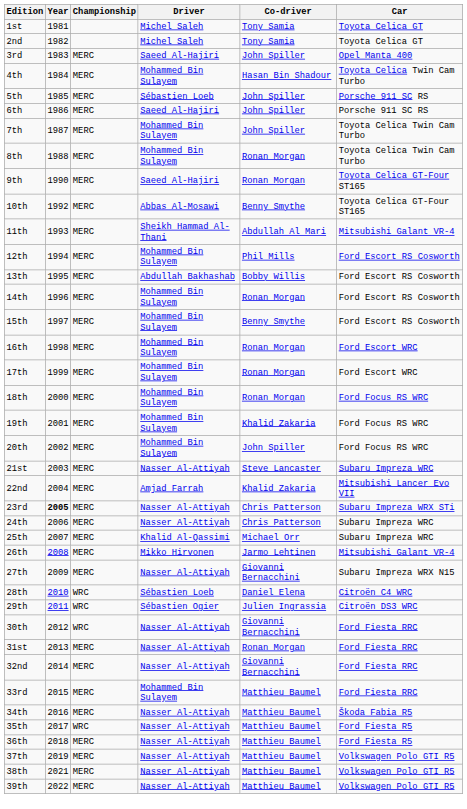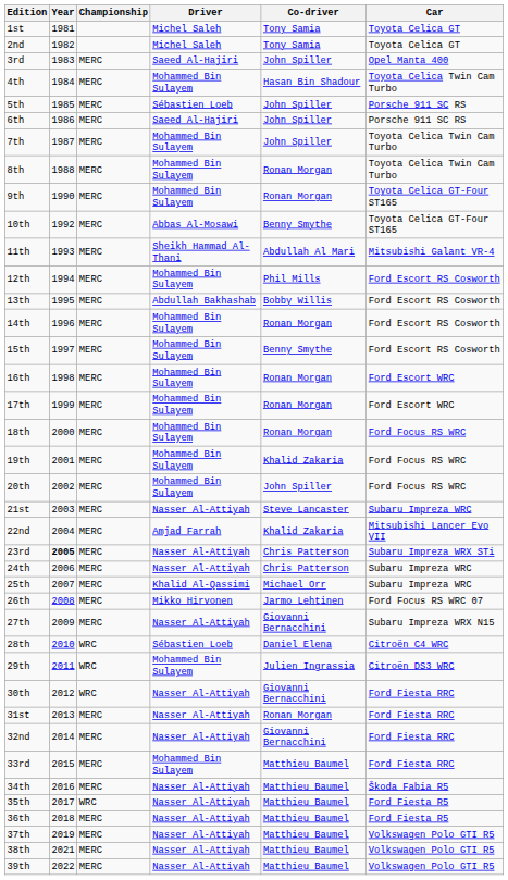9th | Driver: Saeed Al-Hajiri -> Mohammed Bin Sulayem
26th | Car: Mitsubishi Galant VR-4 -> Ford Focus RS WRC 07
29th | Driver: Sébastien Ogier -> Mohammed Bin Sulayem
